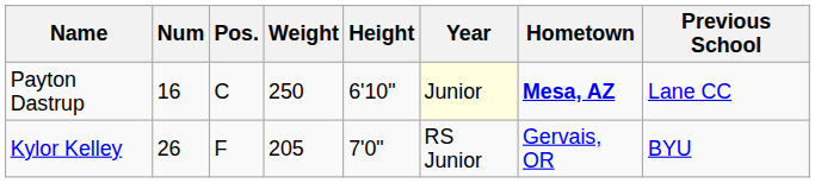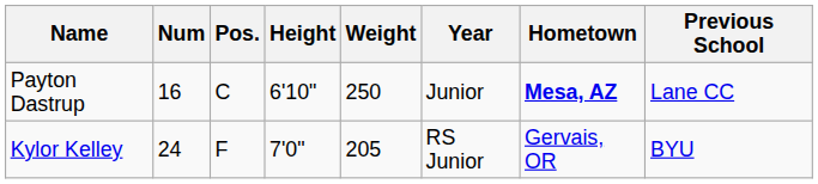columns swapped: Height <-> Weight
Payton Dastrup | Year: lightyellow background -> no background
Kylor Kelley | Num: 26 -> 24
